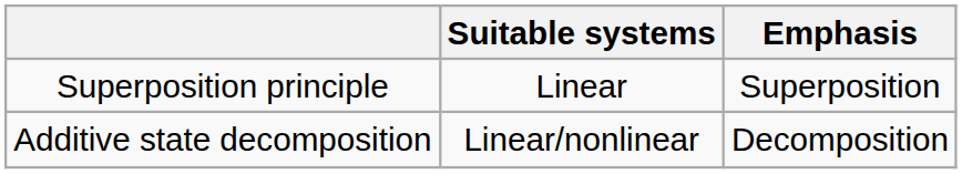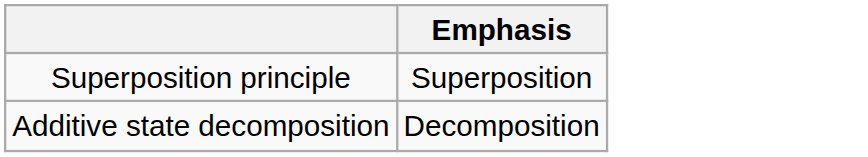- column: Suitable systems | Linear | Linear/nonlinear
